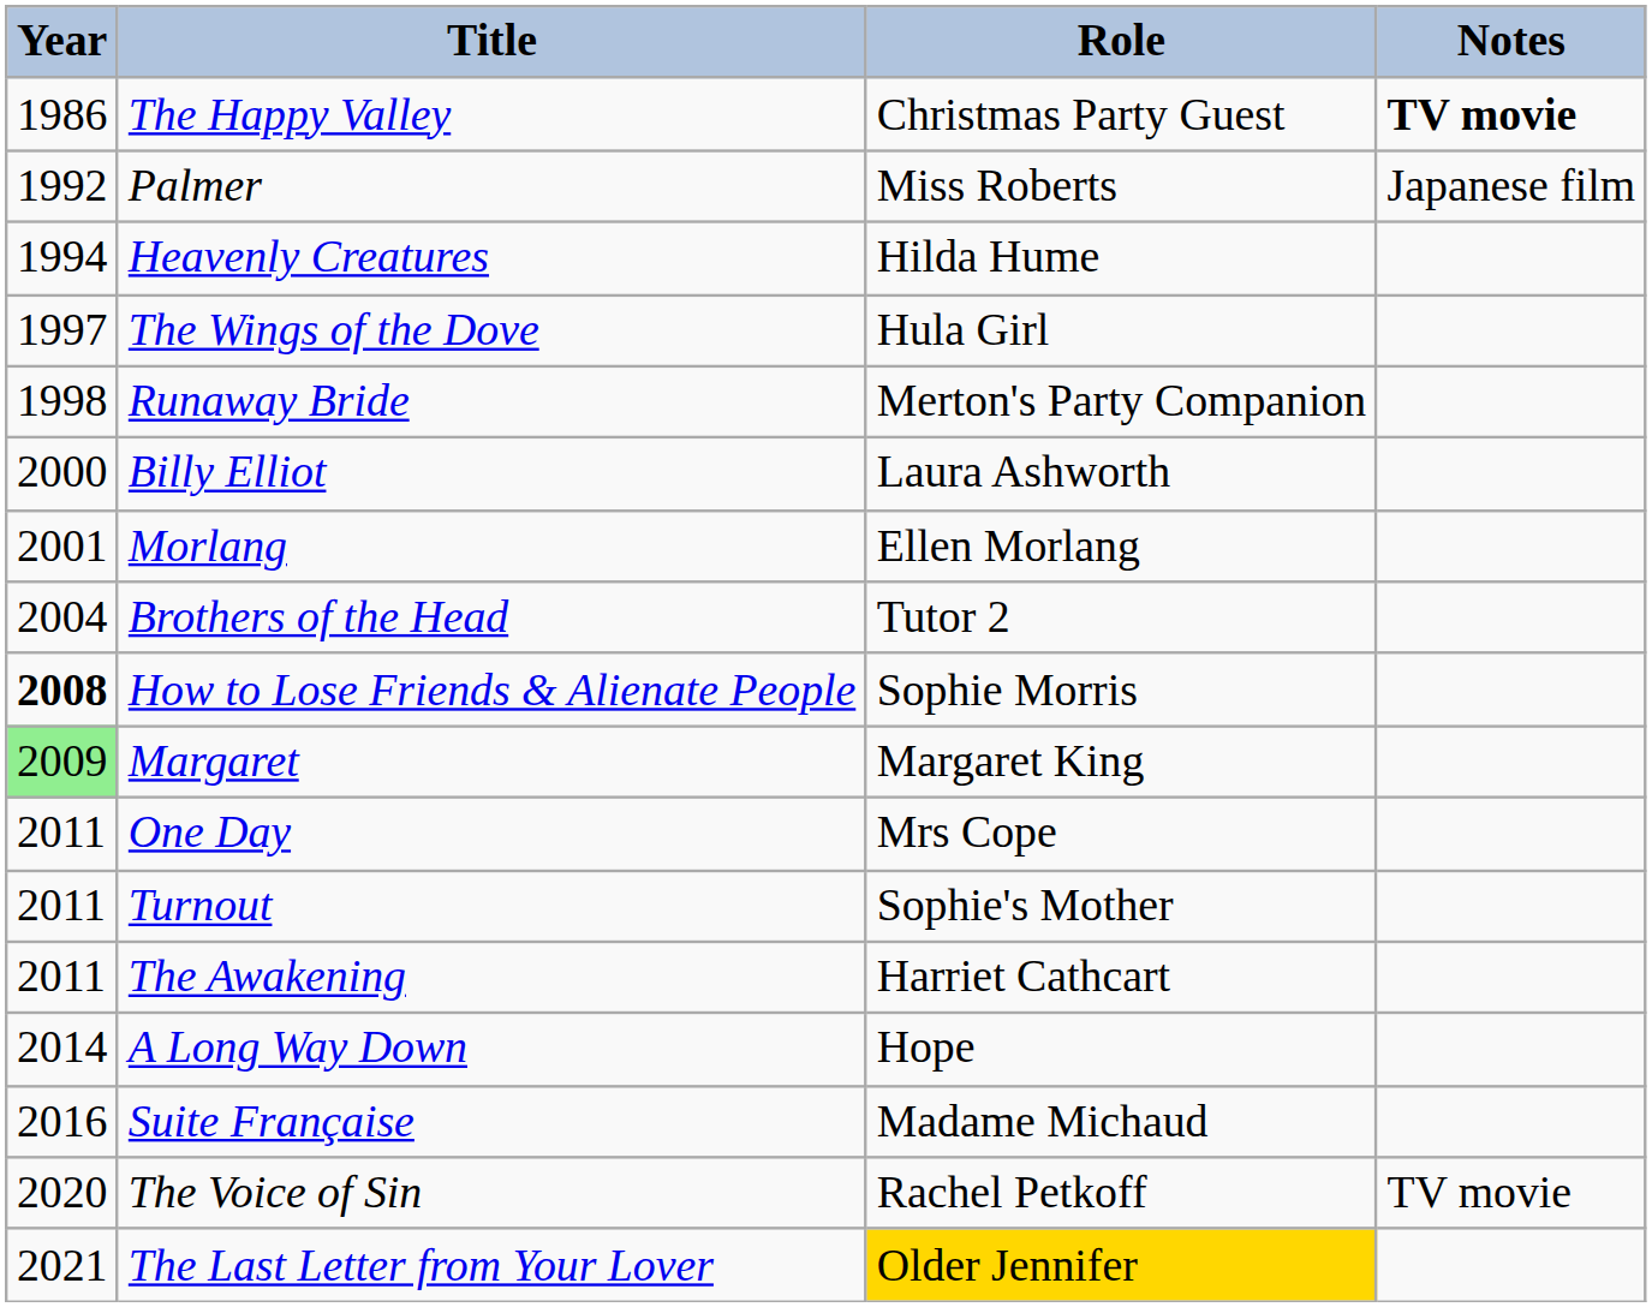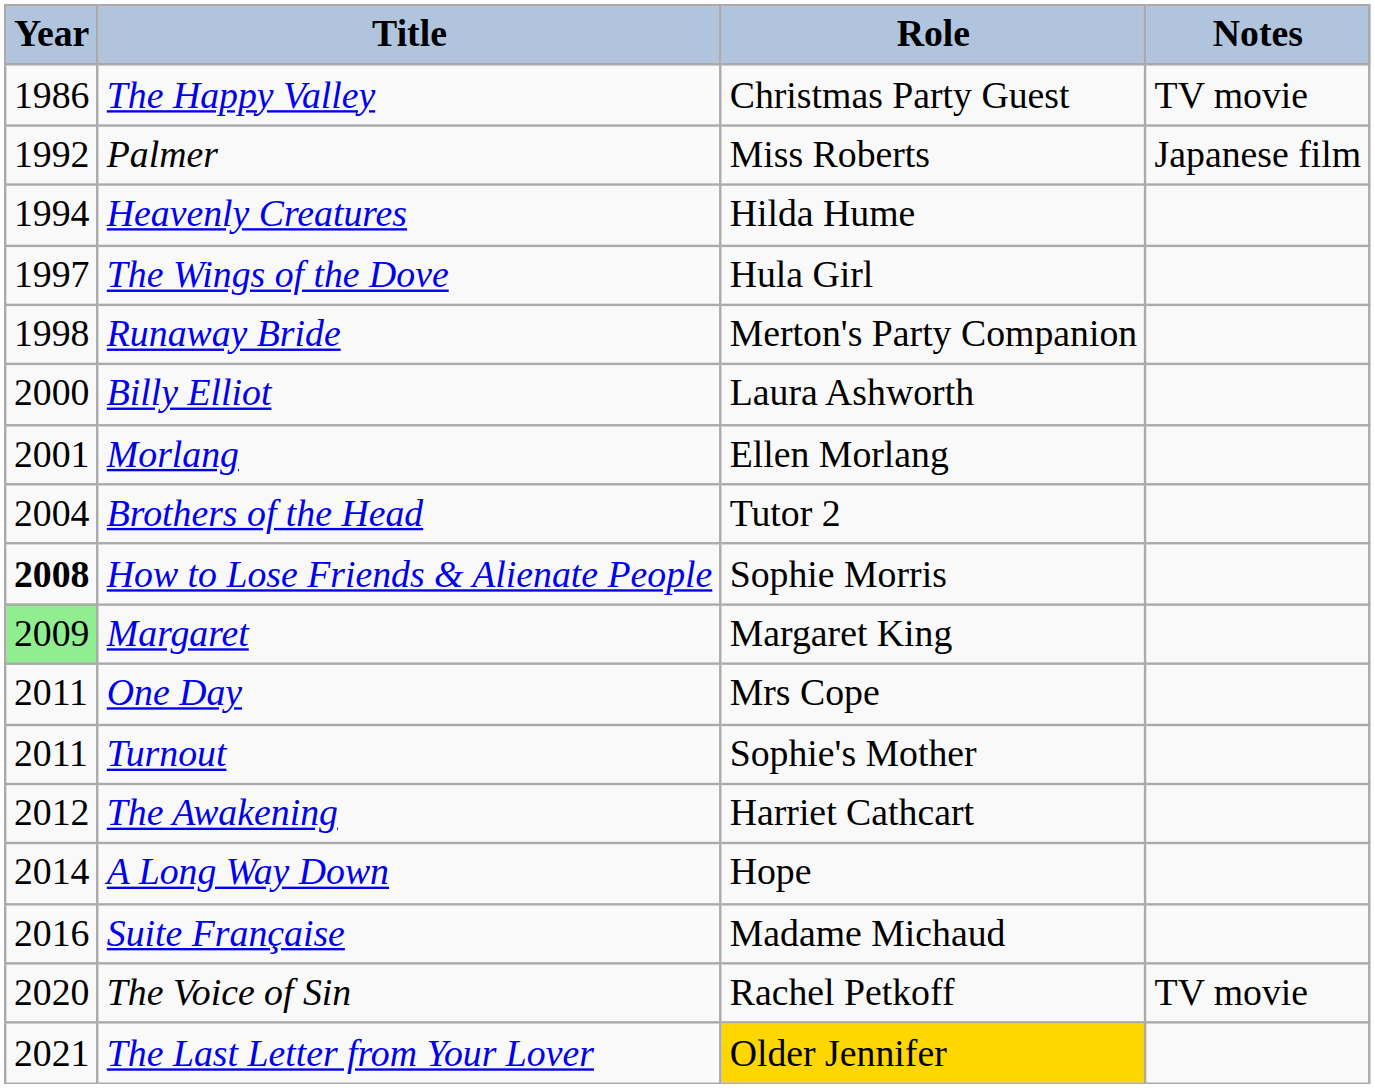The Happy Valley | Notes: bold -> normal
The Awakening | Year: 2011 -> 2012
